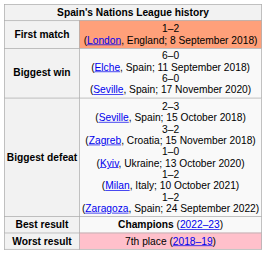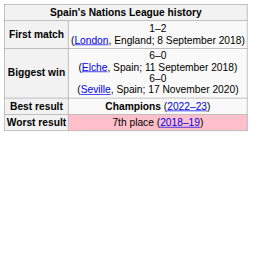First match | column 2: lightsalmon background -> no background
- row: Biggest defeat | 2–3 (Seville, Spain; 15 October 2018) 3–2 (Zagreb, Croatia; 15 November 2018) 1–0 (Kyiv, Ukraine; 13 October 2020) 1–2 (Milan, Italy; 10 October 2021) 1–2 (Zaragoza, Spain; 24 September 2022)
